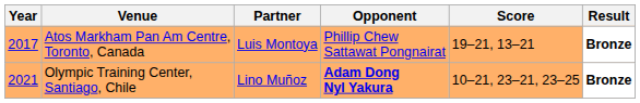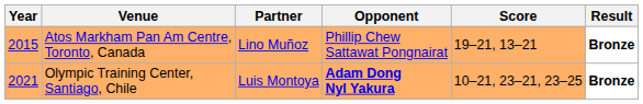Atos Markham Pan Am Centre, Toronto, Canada | Year: 2017 -> 2015
Atos Markham Pan Am Centre, Toronto, Canada | Partner: Luis Montoya -> Lino Muñoz
Olympic Training Center, Santiago, Chile | Partner: Lino Muñoz -> Luis Montoya
